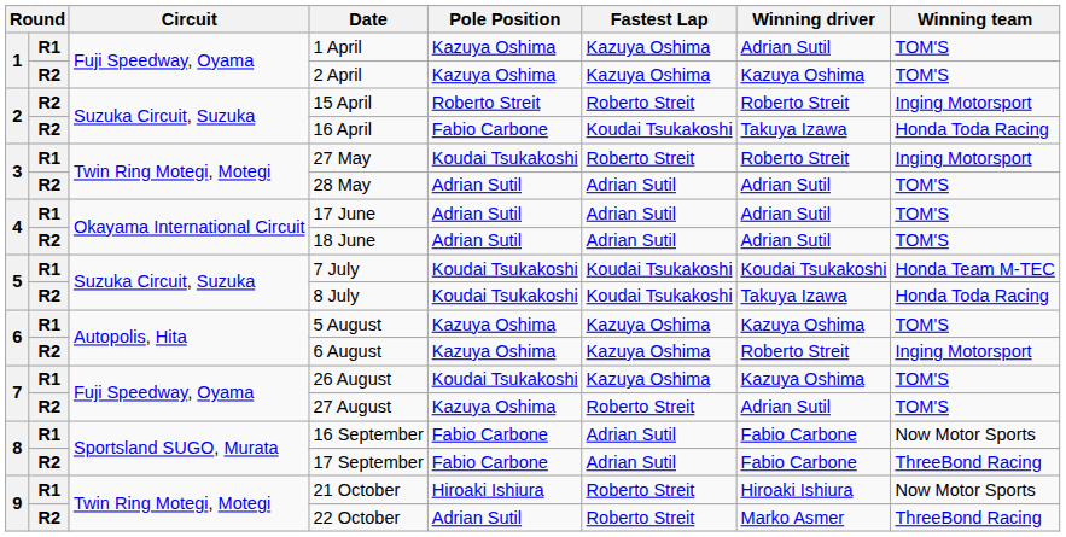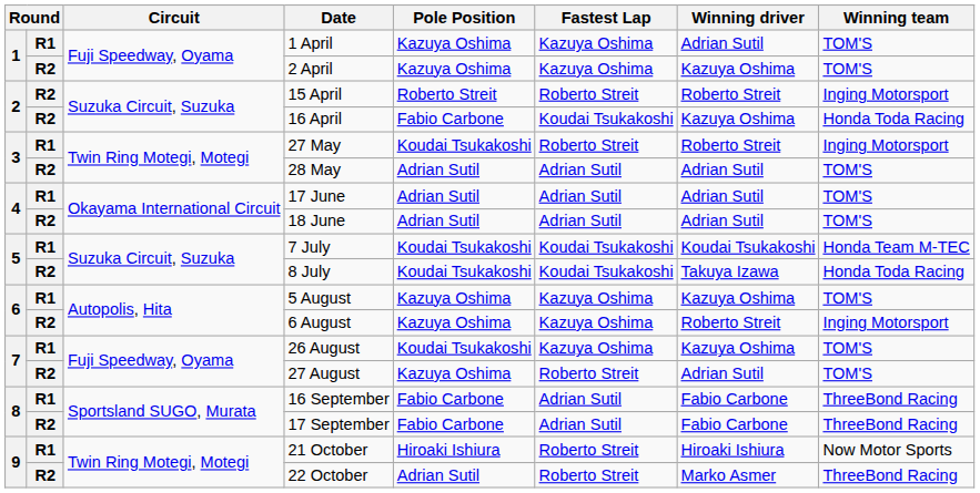16 April | Winning driver: Takuya Izawa -> Kazuya Oshima
16 September | Winning team: Now Motor Sports -> ThreeBond Racing
